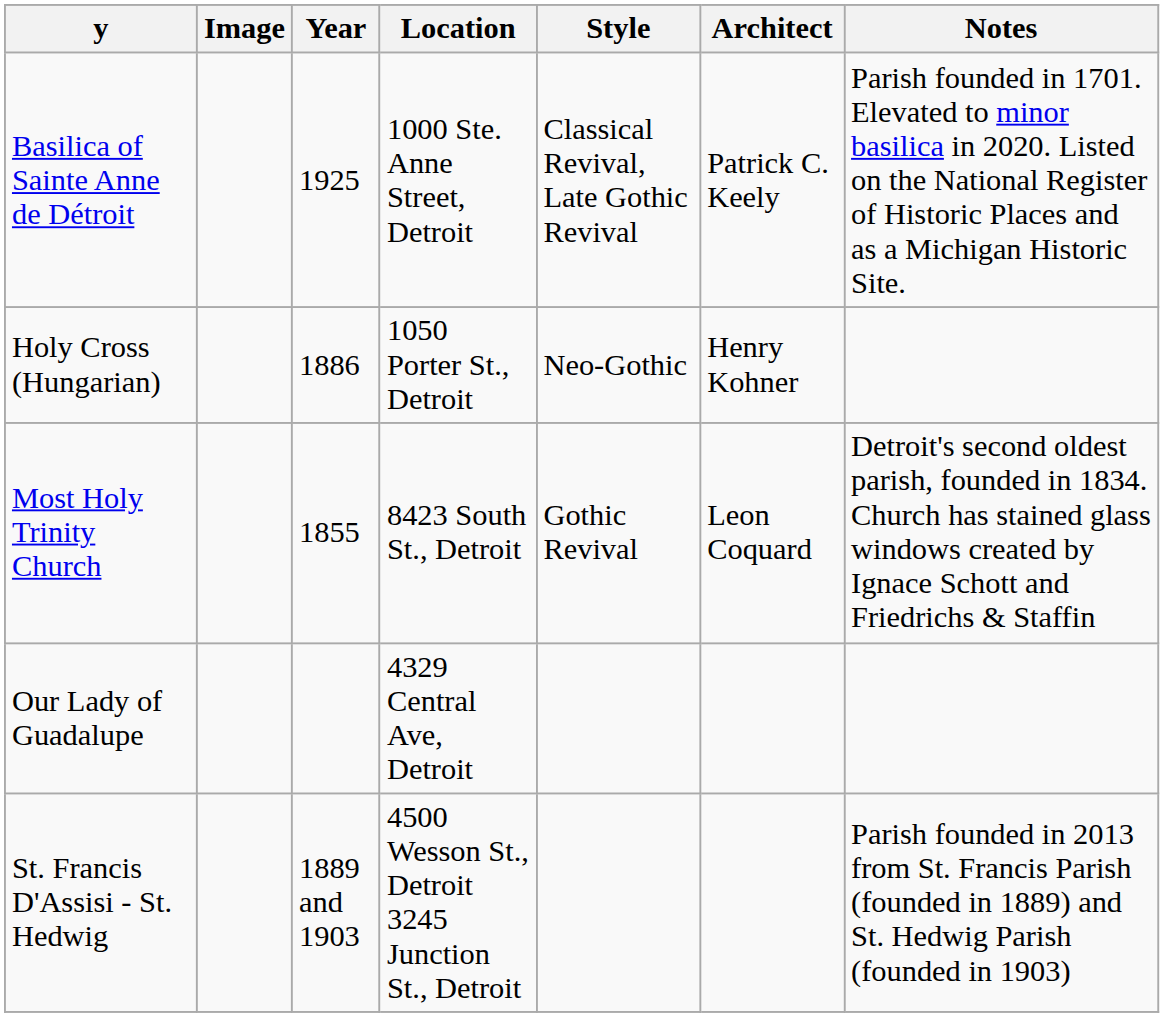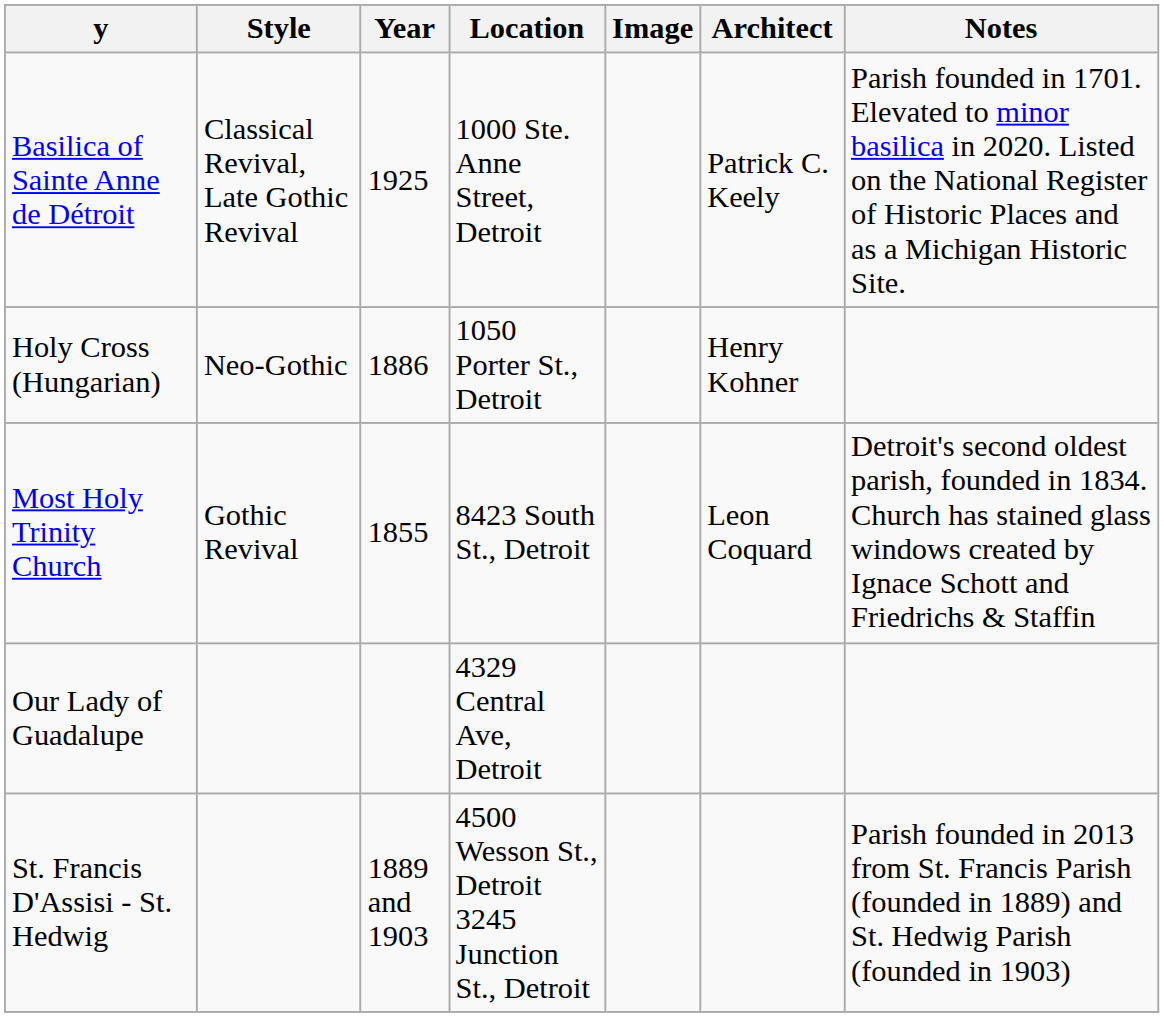columns swapped: Image <-> Style
